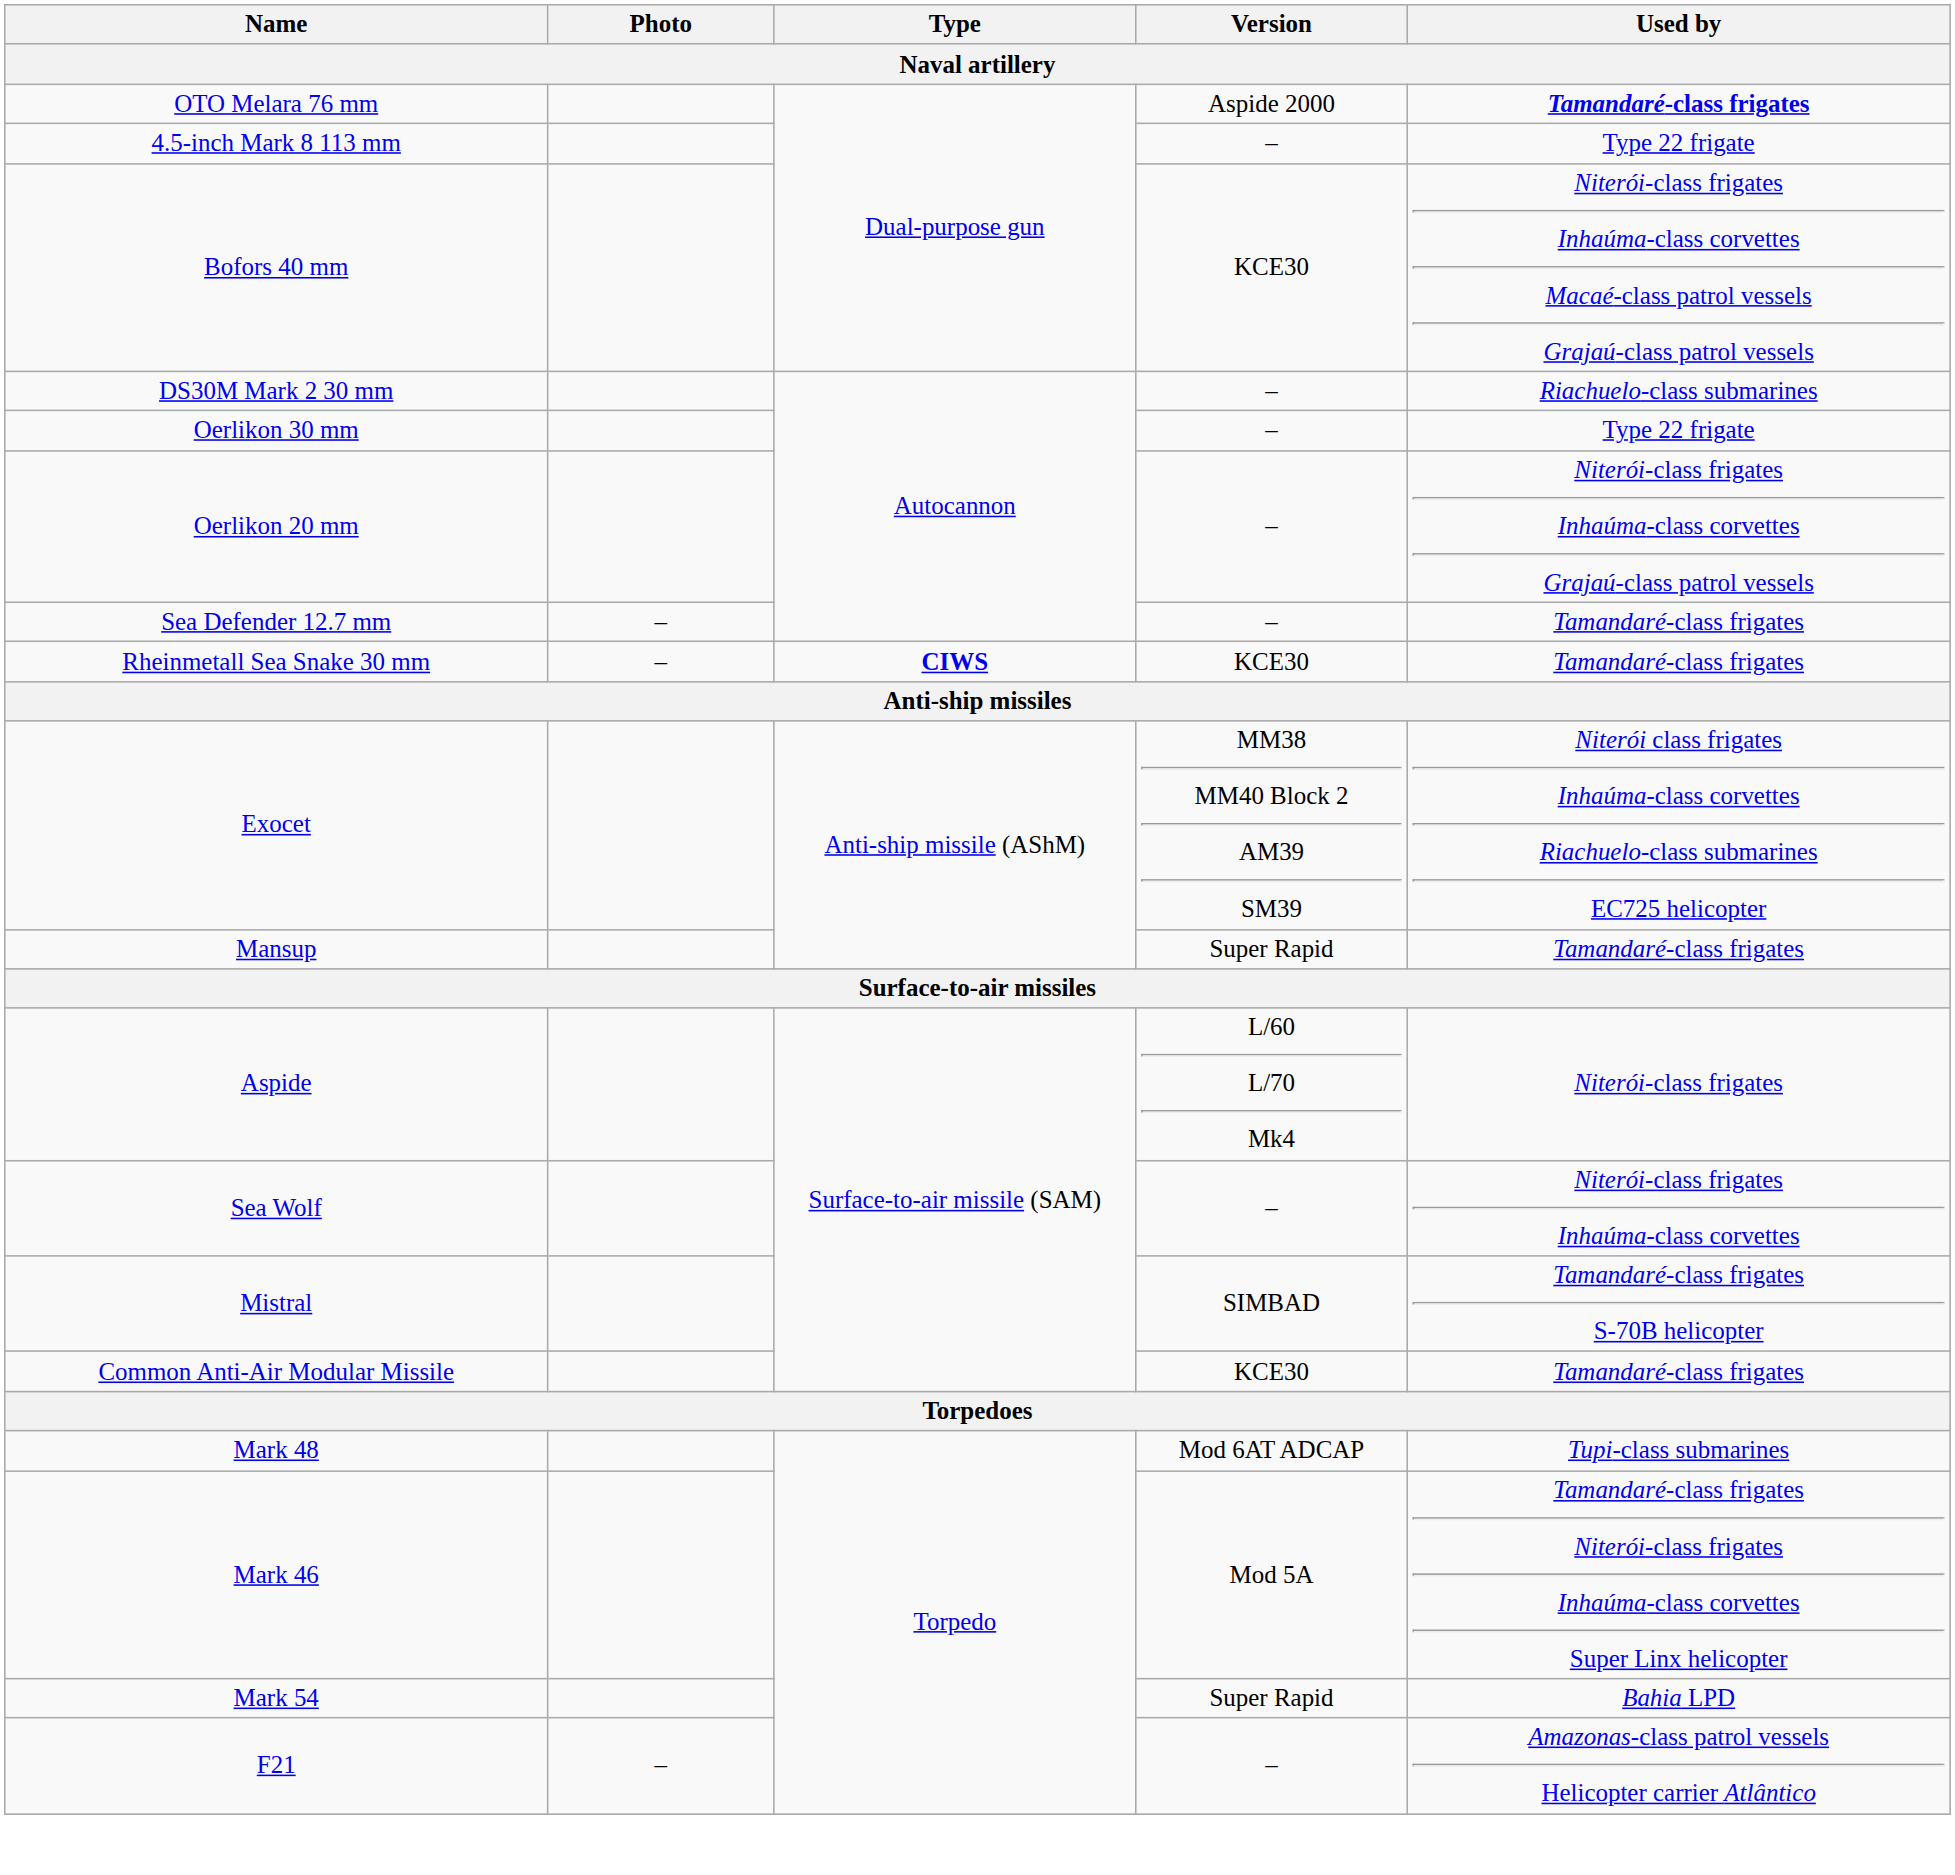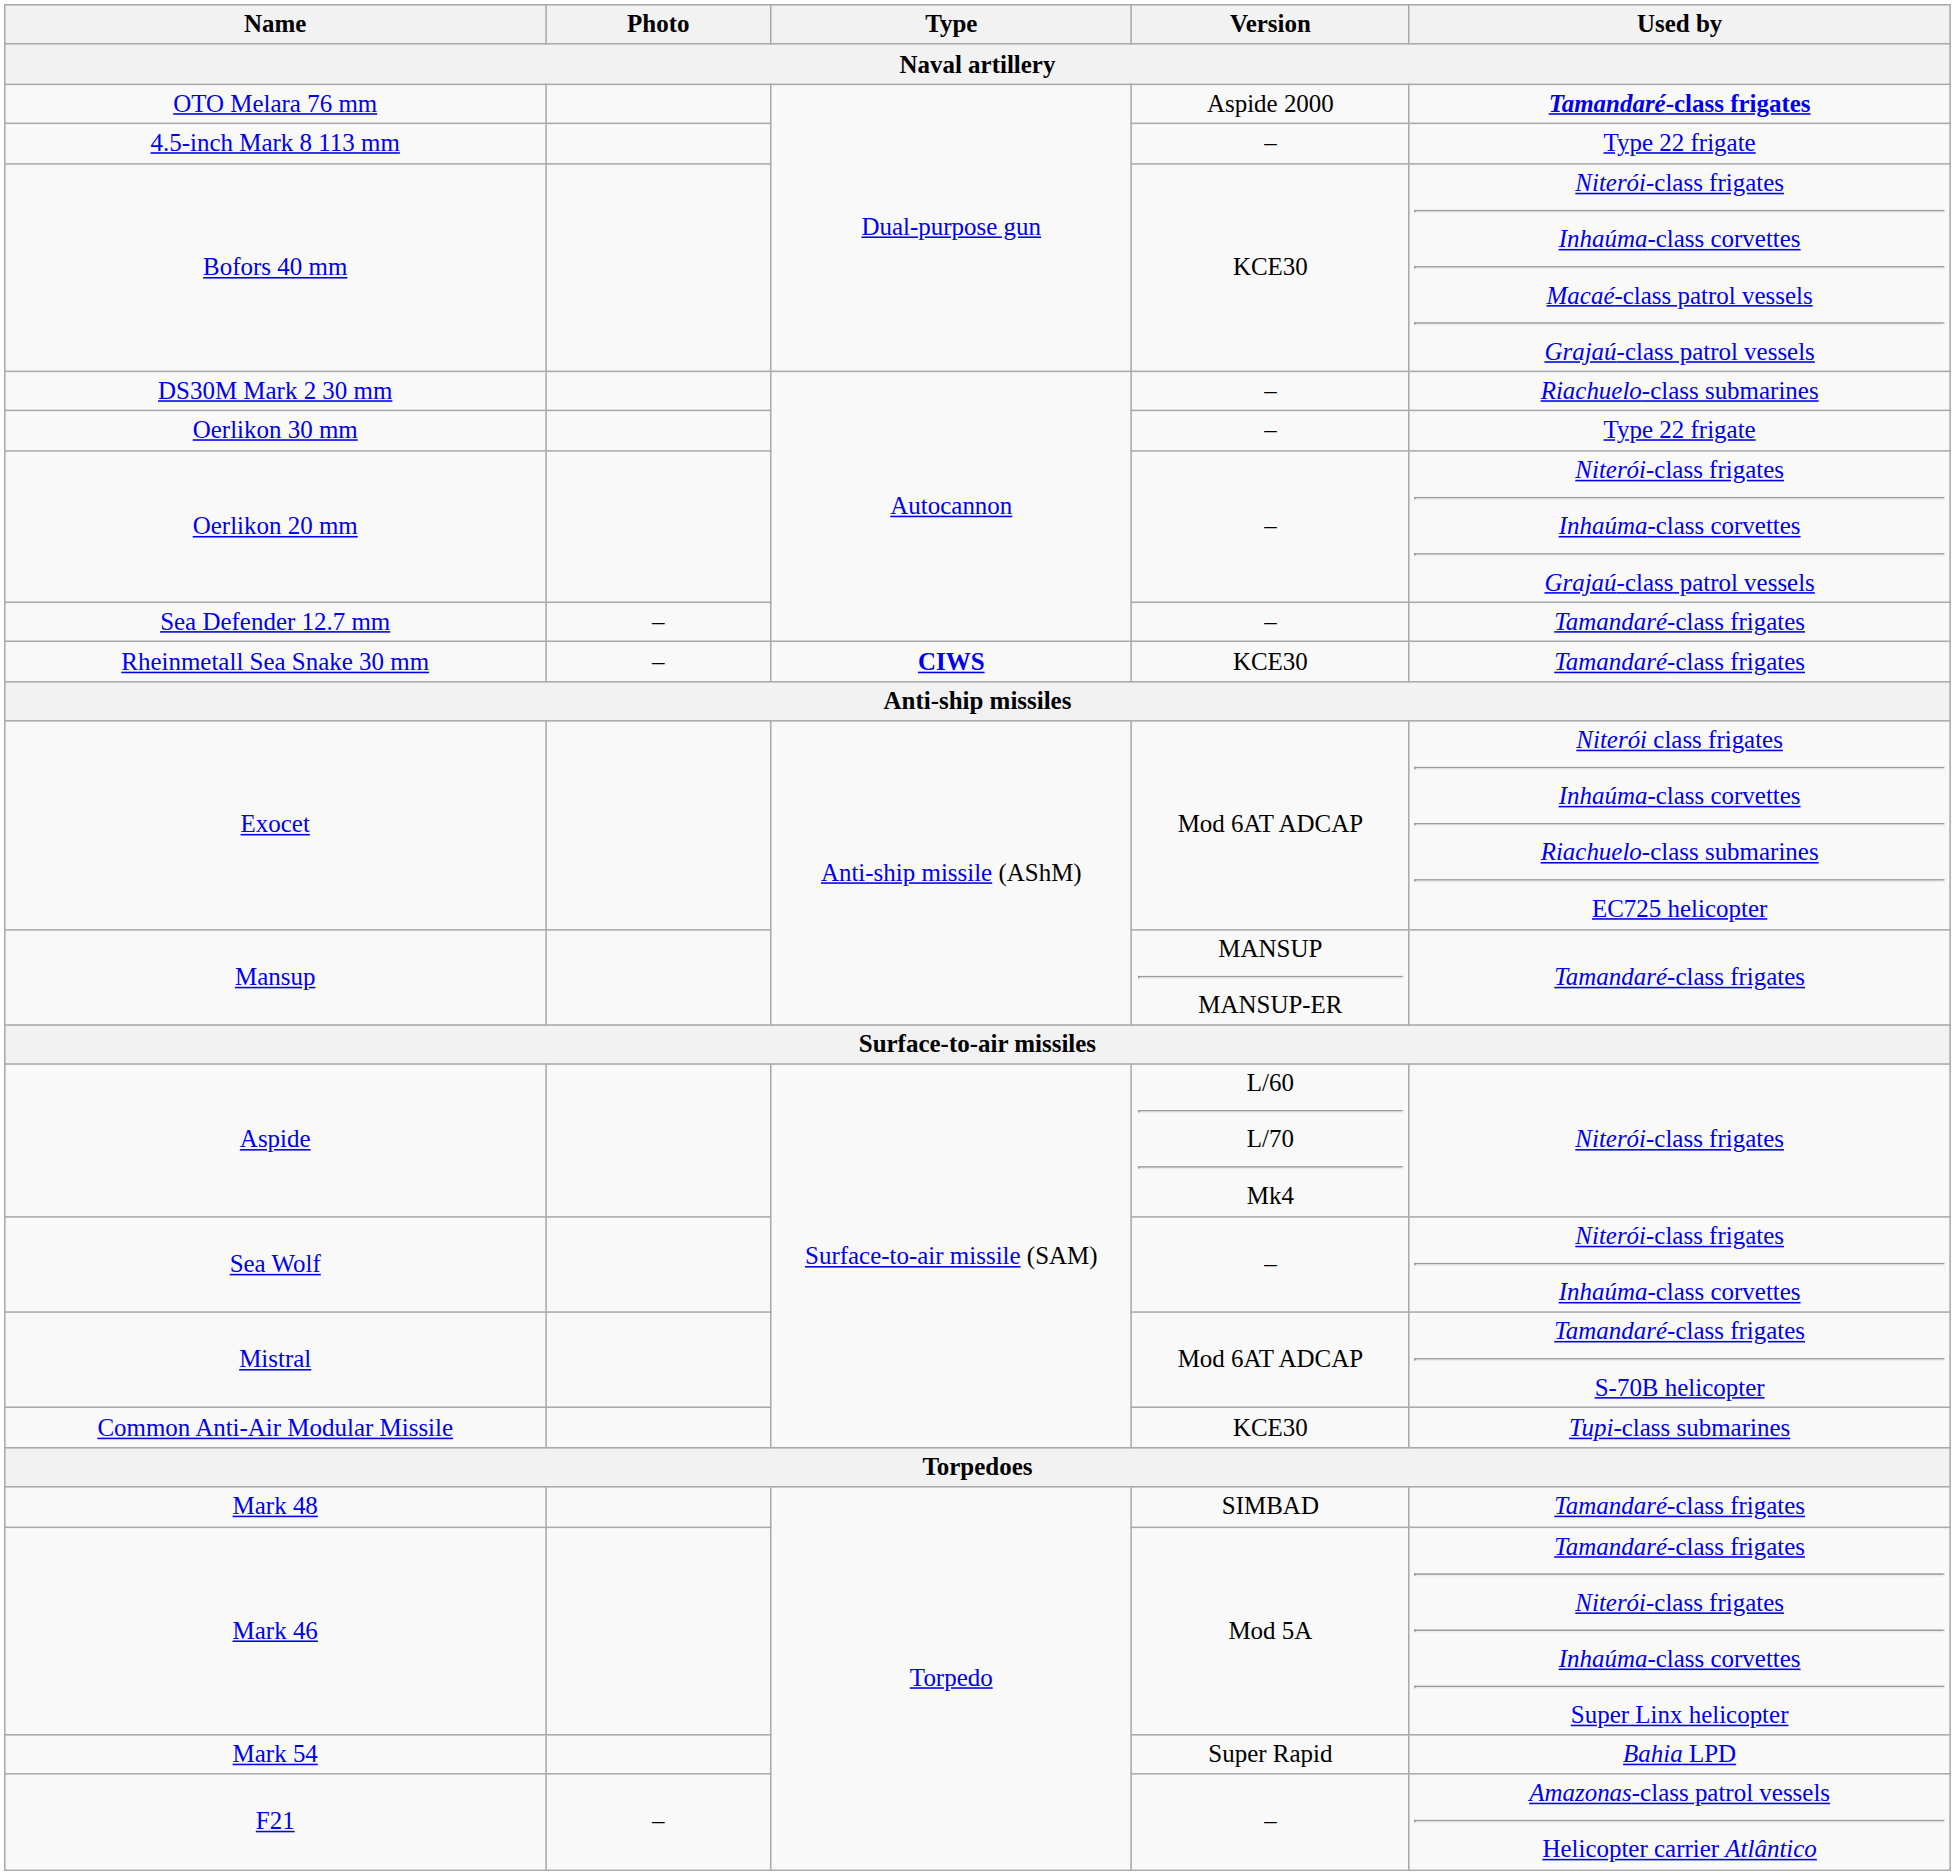Exocet | Version: MM38 MM40 Block 2 AM39 SM39 -> Mod 6AT ADCAP
Mansup | Version: Super Rapid -> MANSUP MANSUP-ER
Mistral | Version: SIMBAD -> Mod 6AT ADCAP
Common Anti-Air Modular Missile | Used by: Tamandaré-class frigates -> Tupi-class submarines
Mark 48 | Version: Mod 6AT ADCAP -> SIMBAD
Mark 48 | Used by: Tupi-class submarines -> Tamandaré-class frigates
